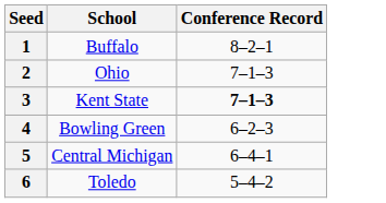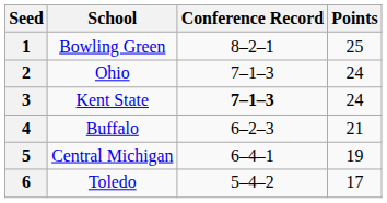+ column: Points | 25 | 24 | 24 | 21 | 19 | 17
1 | School: Buffalo -> Bowling Green
4 | School: Bowling Green -> Buffalo
